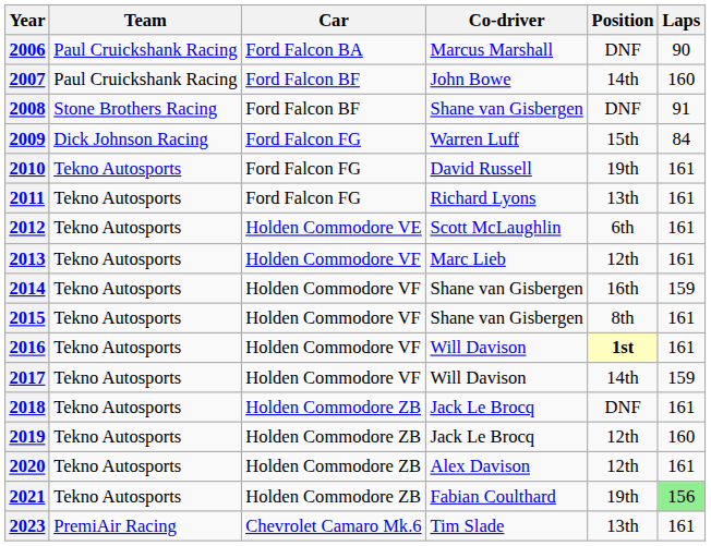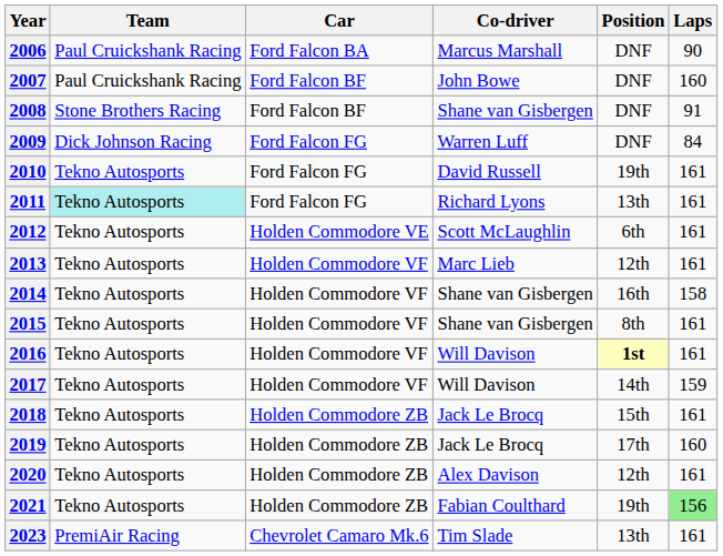2007 | Position: 14th -> DNF
2009 | Position: 15th -> DNF
2011 | Team: no background -> paleturquoise background
2014 | Laps: 159 -> 158
2018 | Position: DNF -> 15th
2019 | Position: 12th -> 17th
